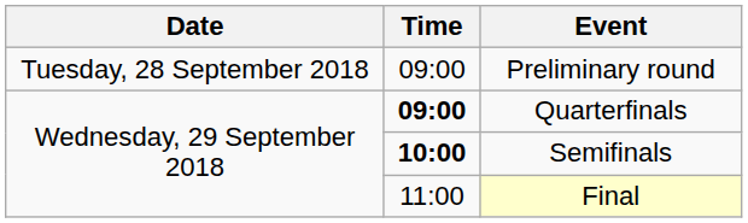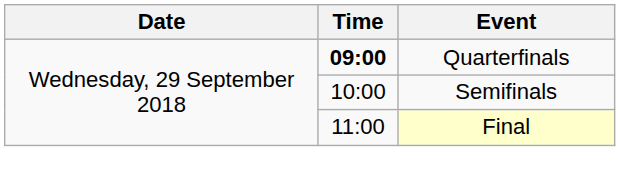- row: Tuesday, 28 September 2018 | 09:00 | Preliminary round
Semifinals | Time: bold -> normal
